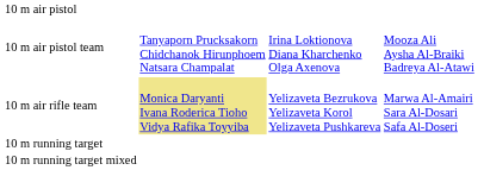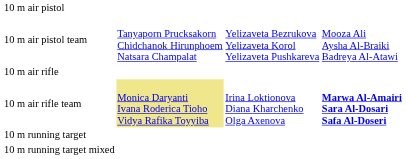10 m air pistol team | column 3: Irina Loktionova Diana Kharchenko Olga Axenova -> Yelizaveta Bezrukova Yelizaveta Korol Yelizaveta Pushkareva
+ row: 10 m air rifle
10 m air rifle team | column 3: Yelizaveta Bezrukova Yelizaveta Korol Yelizaveta Pushkareva -> Irina Loktionova Diana Kharchenko Olga Axenova
10 m air rifle team | column 4: normal -> bold
